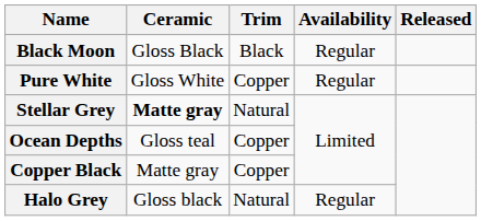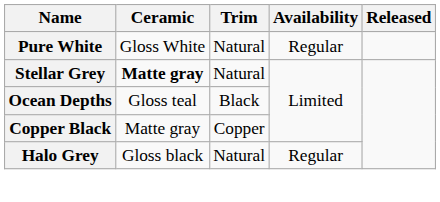- row: Black Moon | Gloss Black | Black | Regular
Pure White | Trim: Copper -> Natural
Ocean Depths | Trim: Copper -> Black
